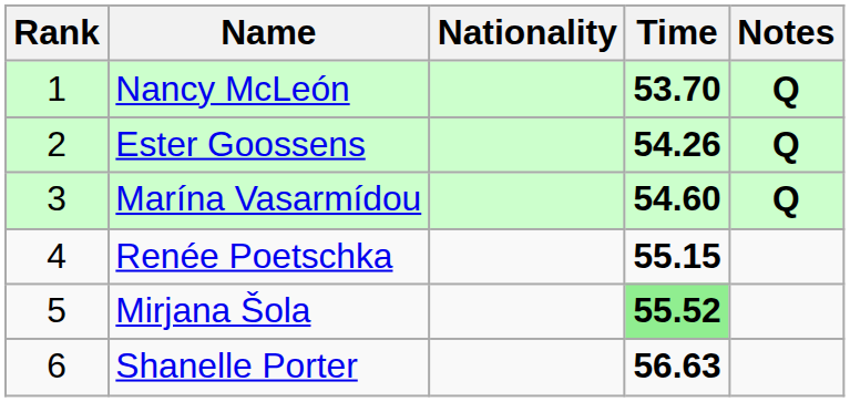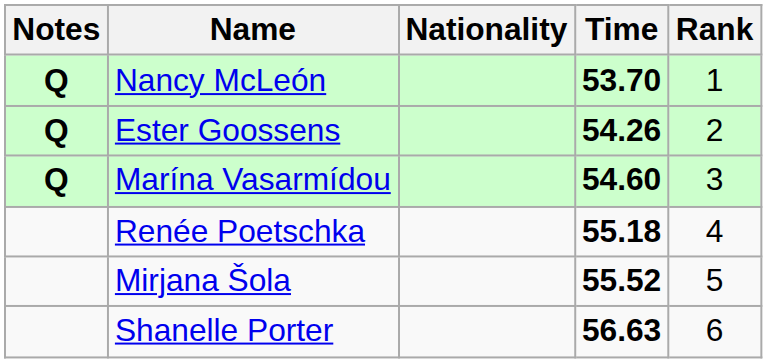columns swapped: Rank <-> Notes
Renée Poetschka | Time: 55.15 -> 55.18
Mirjana Šola | Time: lightgreen background -> no background
